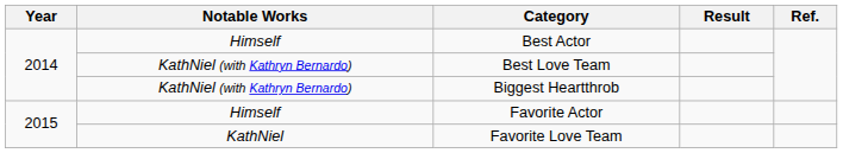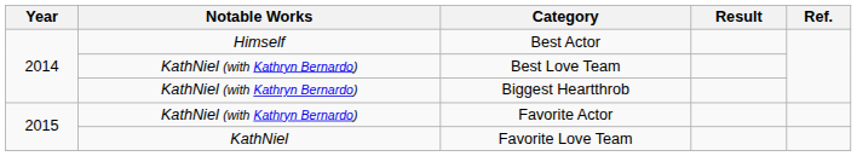Favorite Actor | Notable Works: Himself -> KathNiel (with Kathryn Bernardo)
